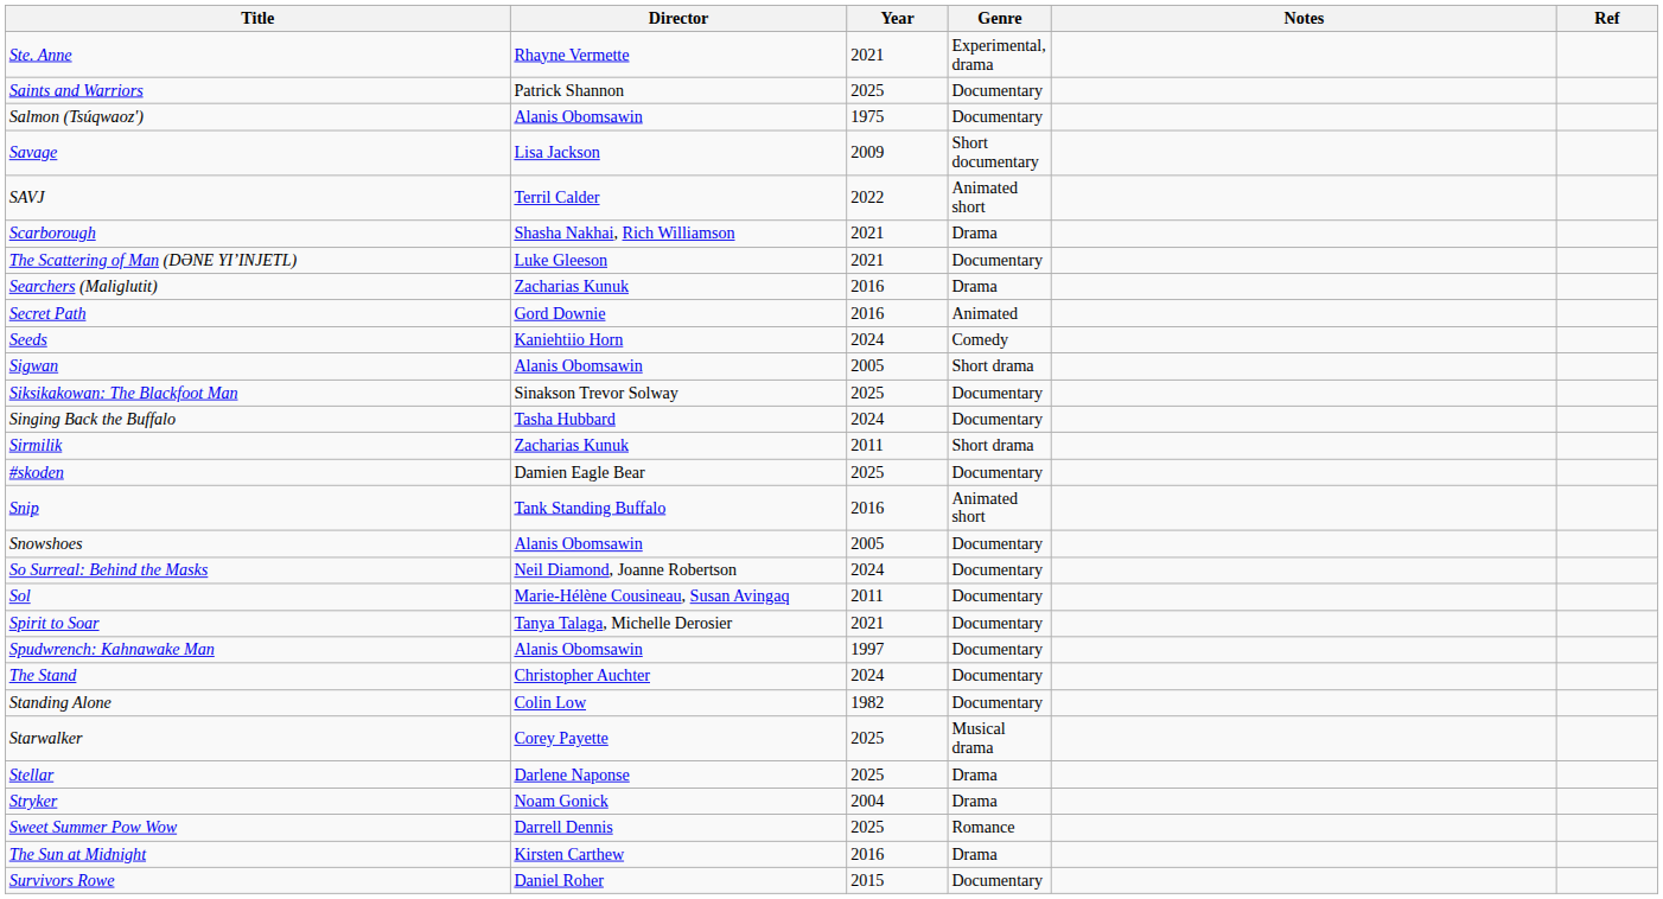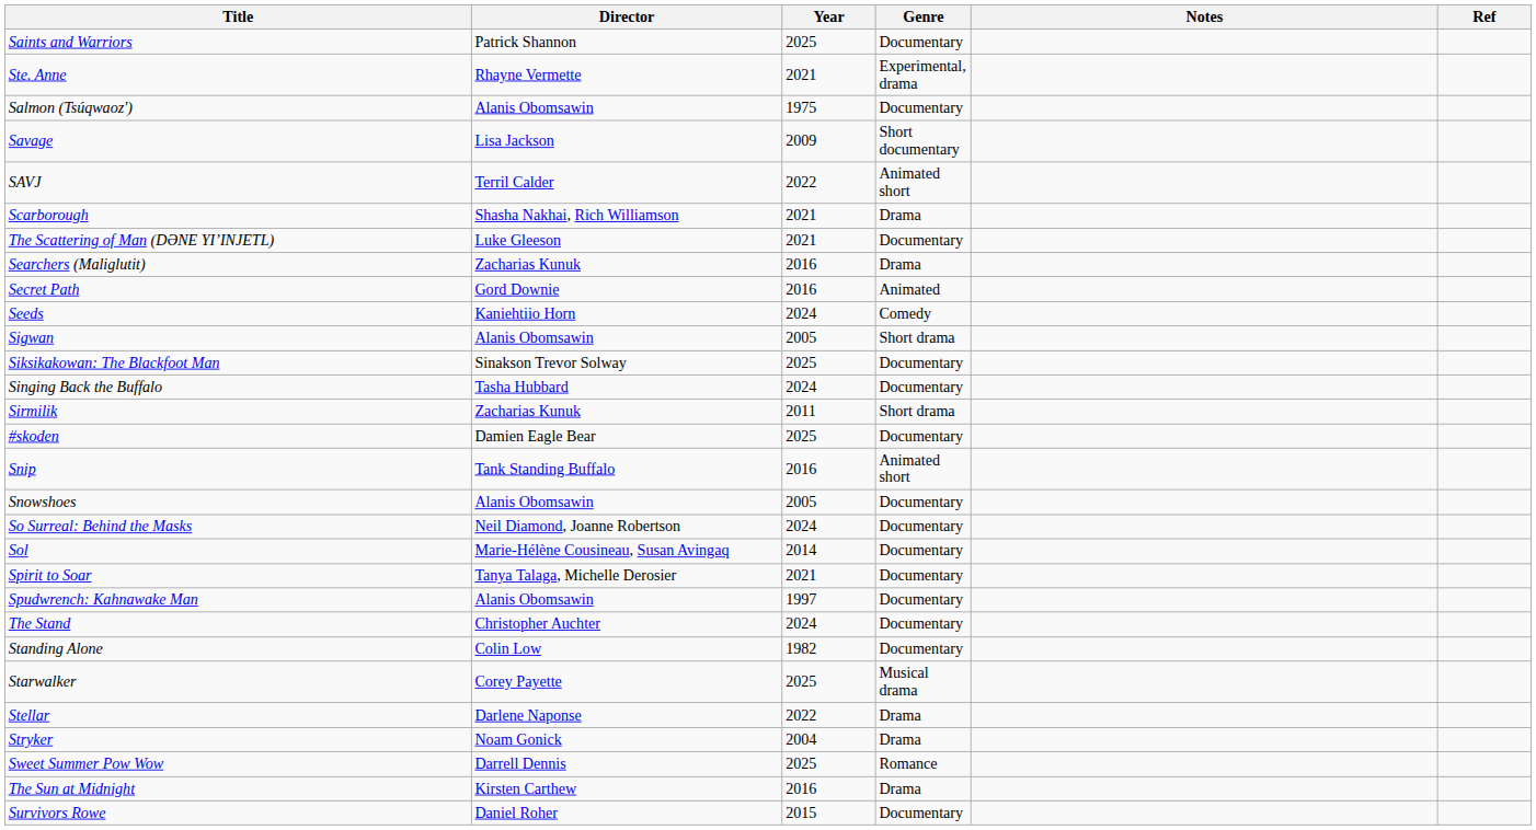rows swapped: Ste. Anne <-> Saints and Warriors
Sol | Year: 2011 -> 2014
Stellar | Year: 2025 -> 2022
